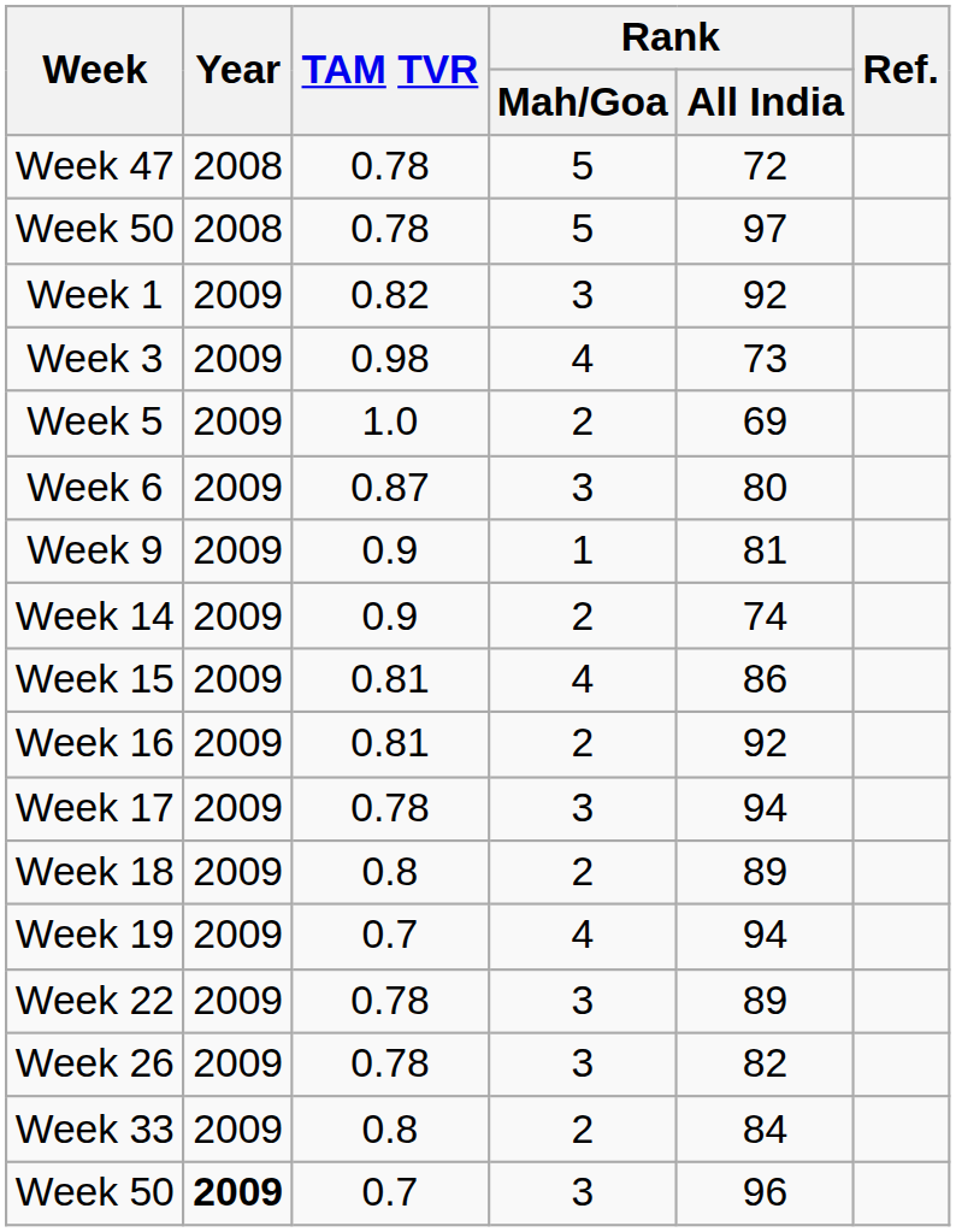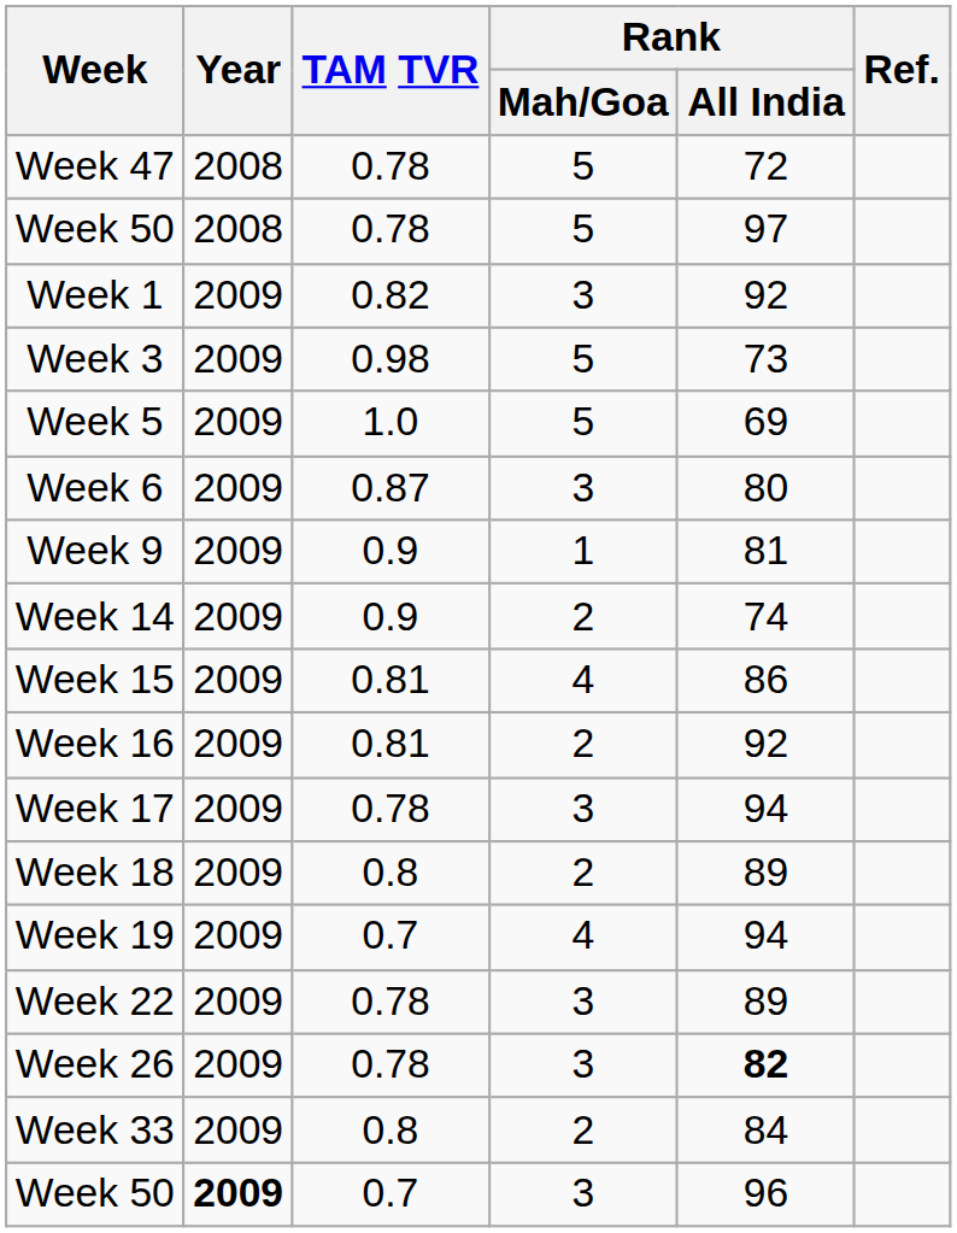Week 3 | Rank / Mah/Goa: 4 -> 5
Week 5 | Rank / Mah/Goa: 2 -> 5
Week 26 | Rank / All India: normal -> bold
